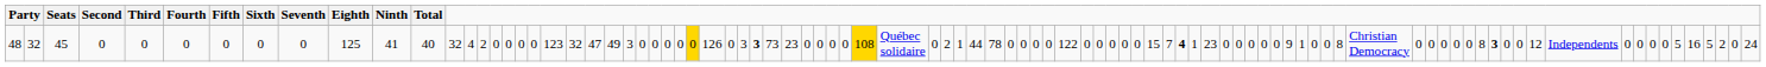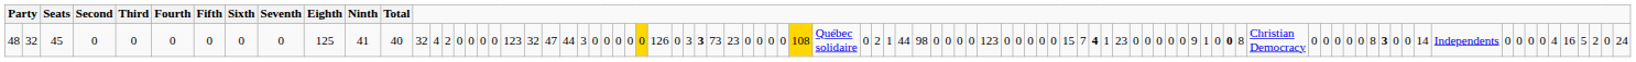48 | column 23: 49 -> 44
48 | column 46: 78 -> 98
48 | column 51: 122 -> 123
48 | column 70: normal -> bold
48 | column 82: 12 -> 14
48 | column 88: 5 -> 4
